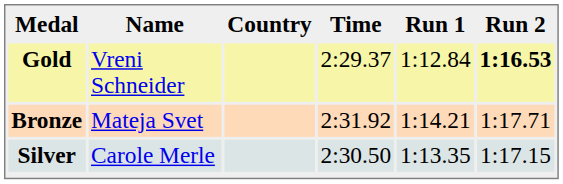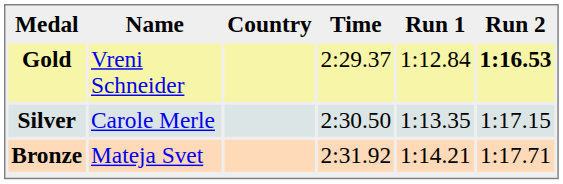rows swapped: Silver <-> Bronze
